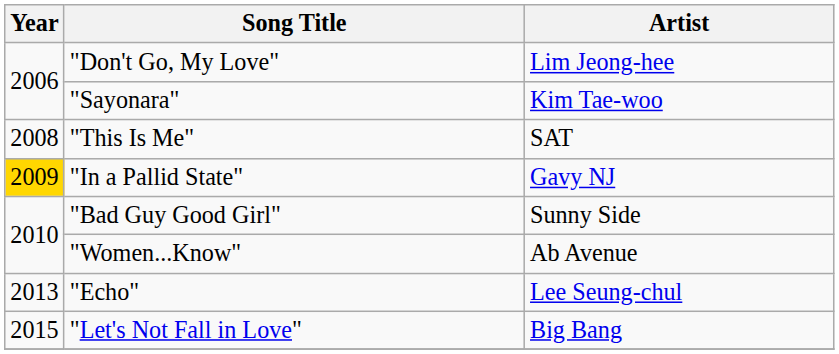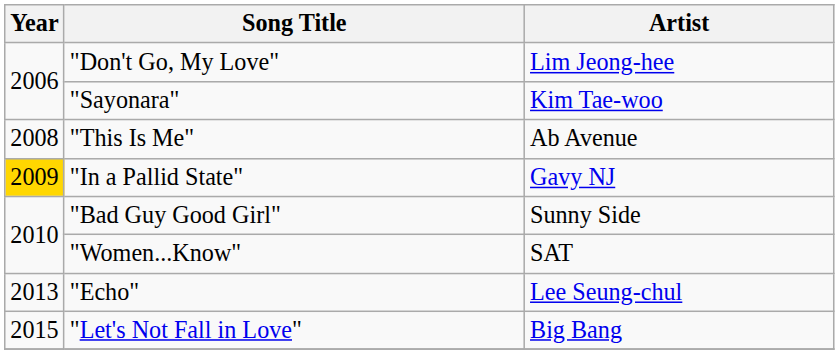"This Is Me" | Artist: SAT -> Ab Avenue
"Women...Know" | Artist: Ab Avenue -> SAT
